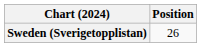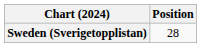Sweden (Sverigetopplistan) | Position: 26 -> 28
